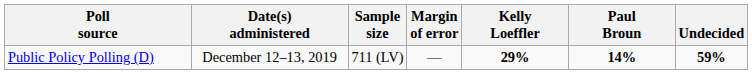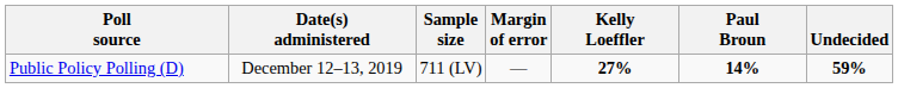Public Policy Polling (D) | Kelly Loeffler: 29% -> 27%
